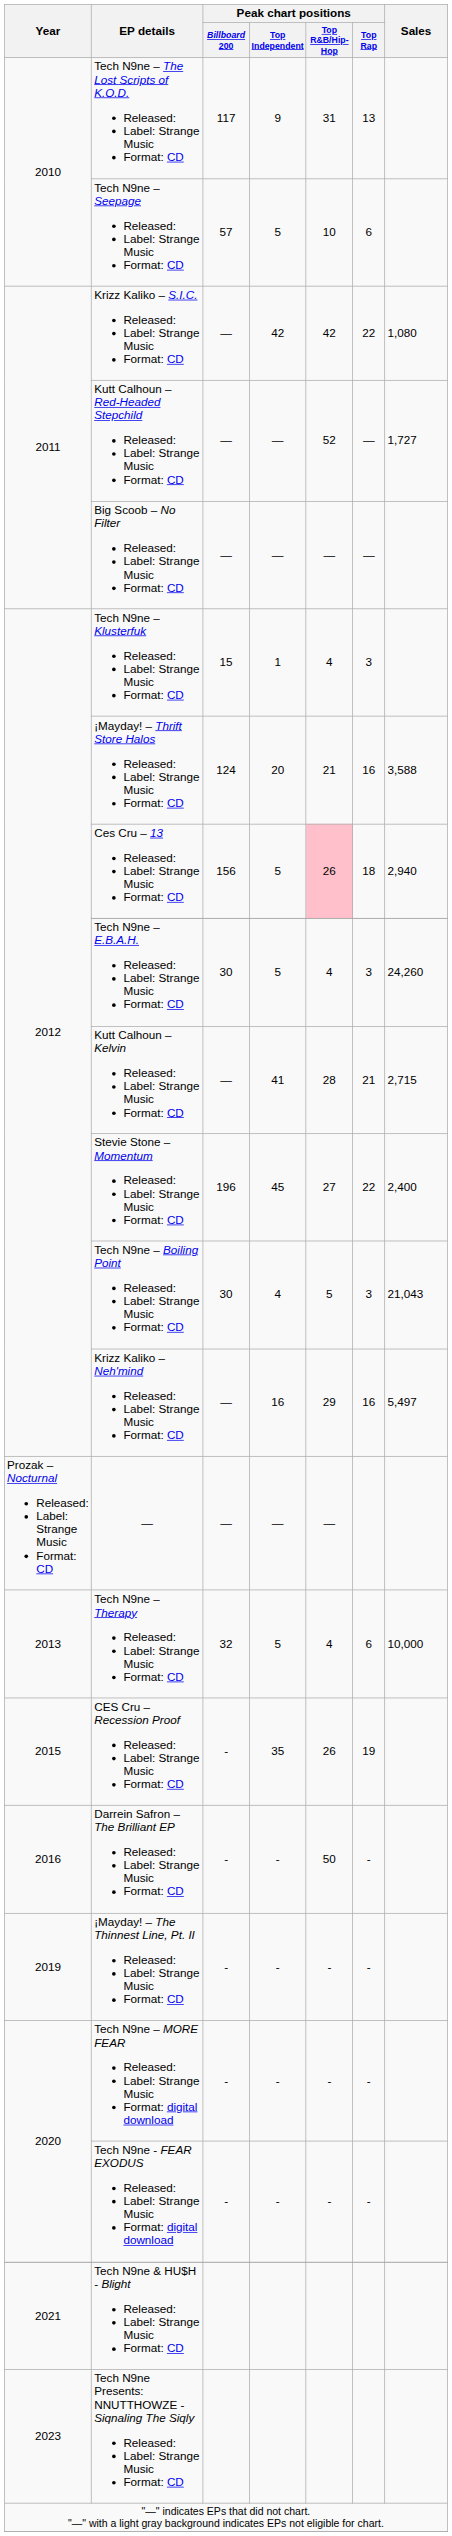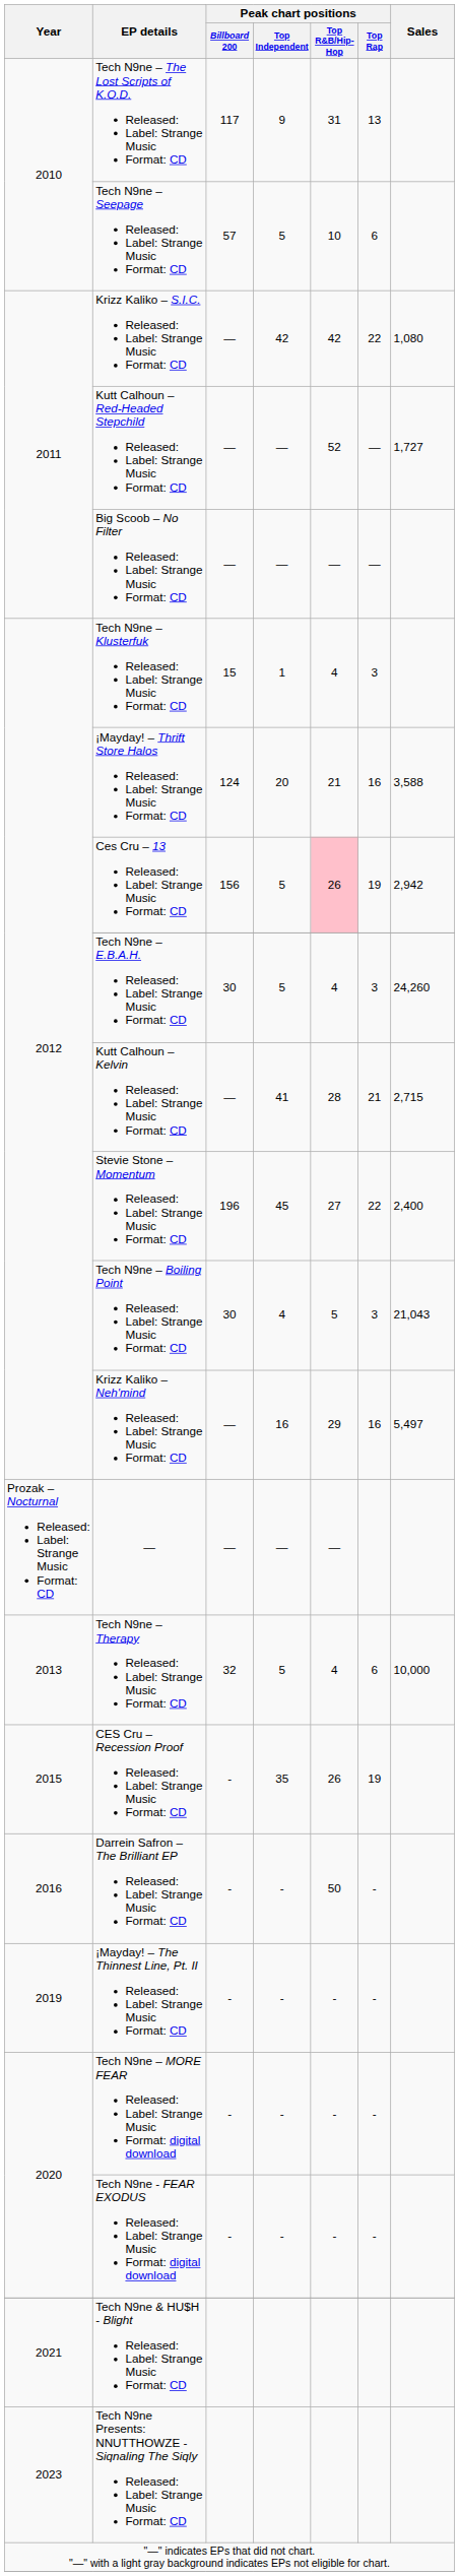Ces Cru – 13 Released: Label: Strange Music Format: CD | Peak chart positions / Top Rap: 18 -> 19
Ces Cru – 13 Released: Label: Strange Music Format: CD | Sales: 2,940 -> 2,942
